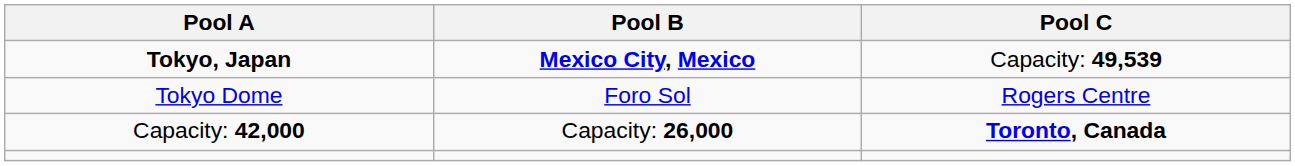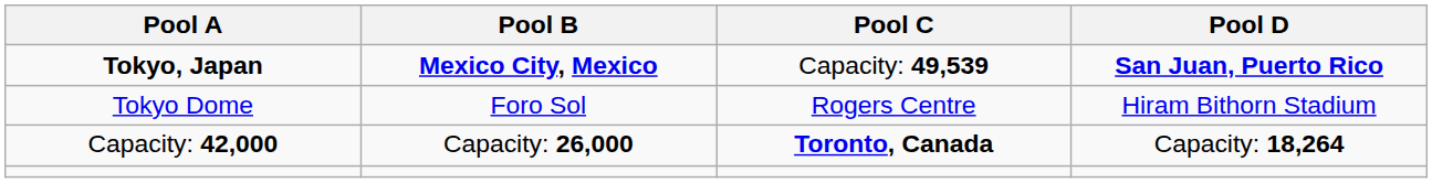+ column: Pool D | San Juan, Puerto Rico | Hiram Bithorn Stadium | Capacity: 18,264
